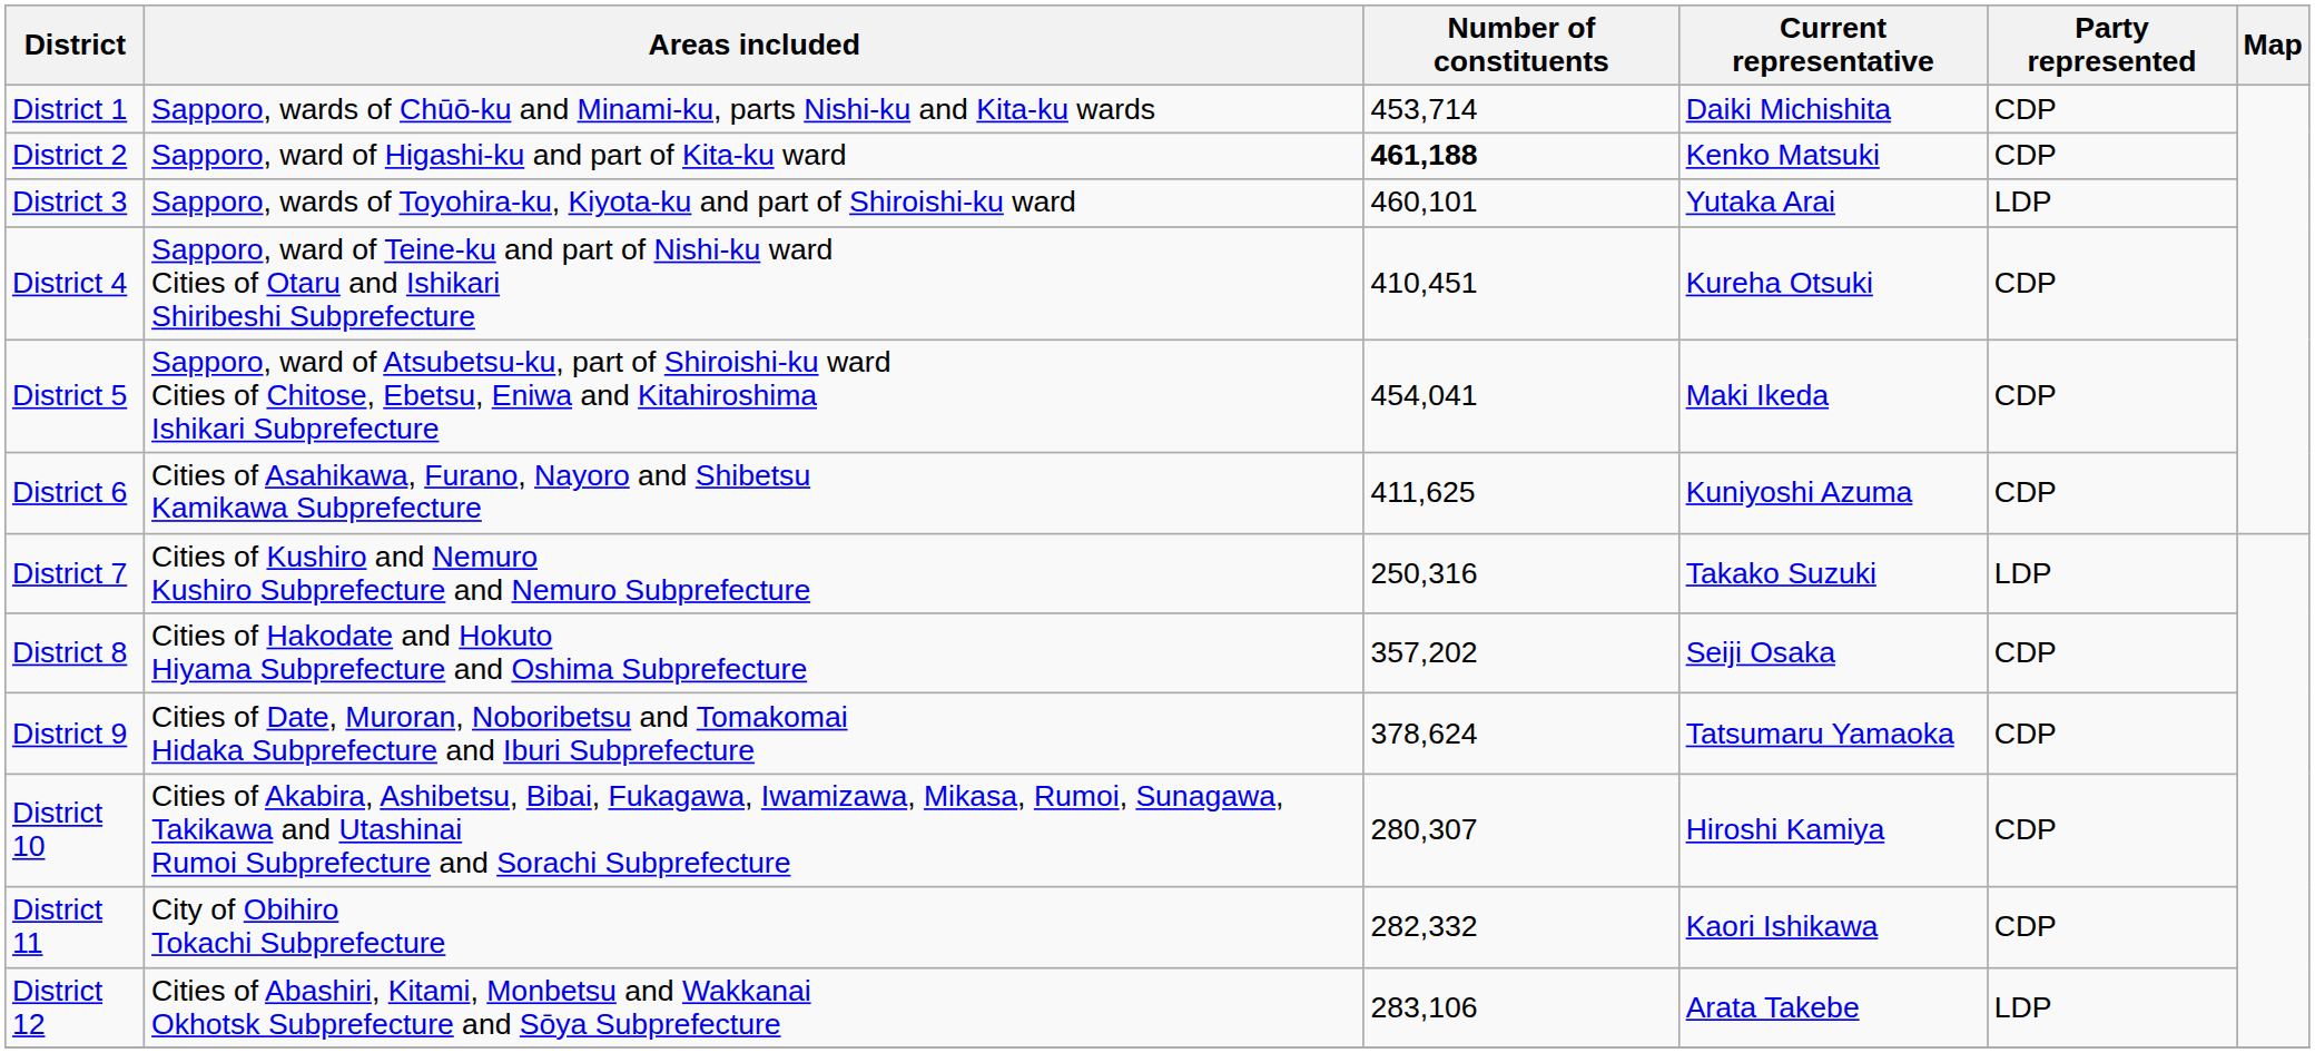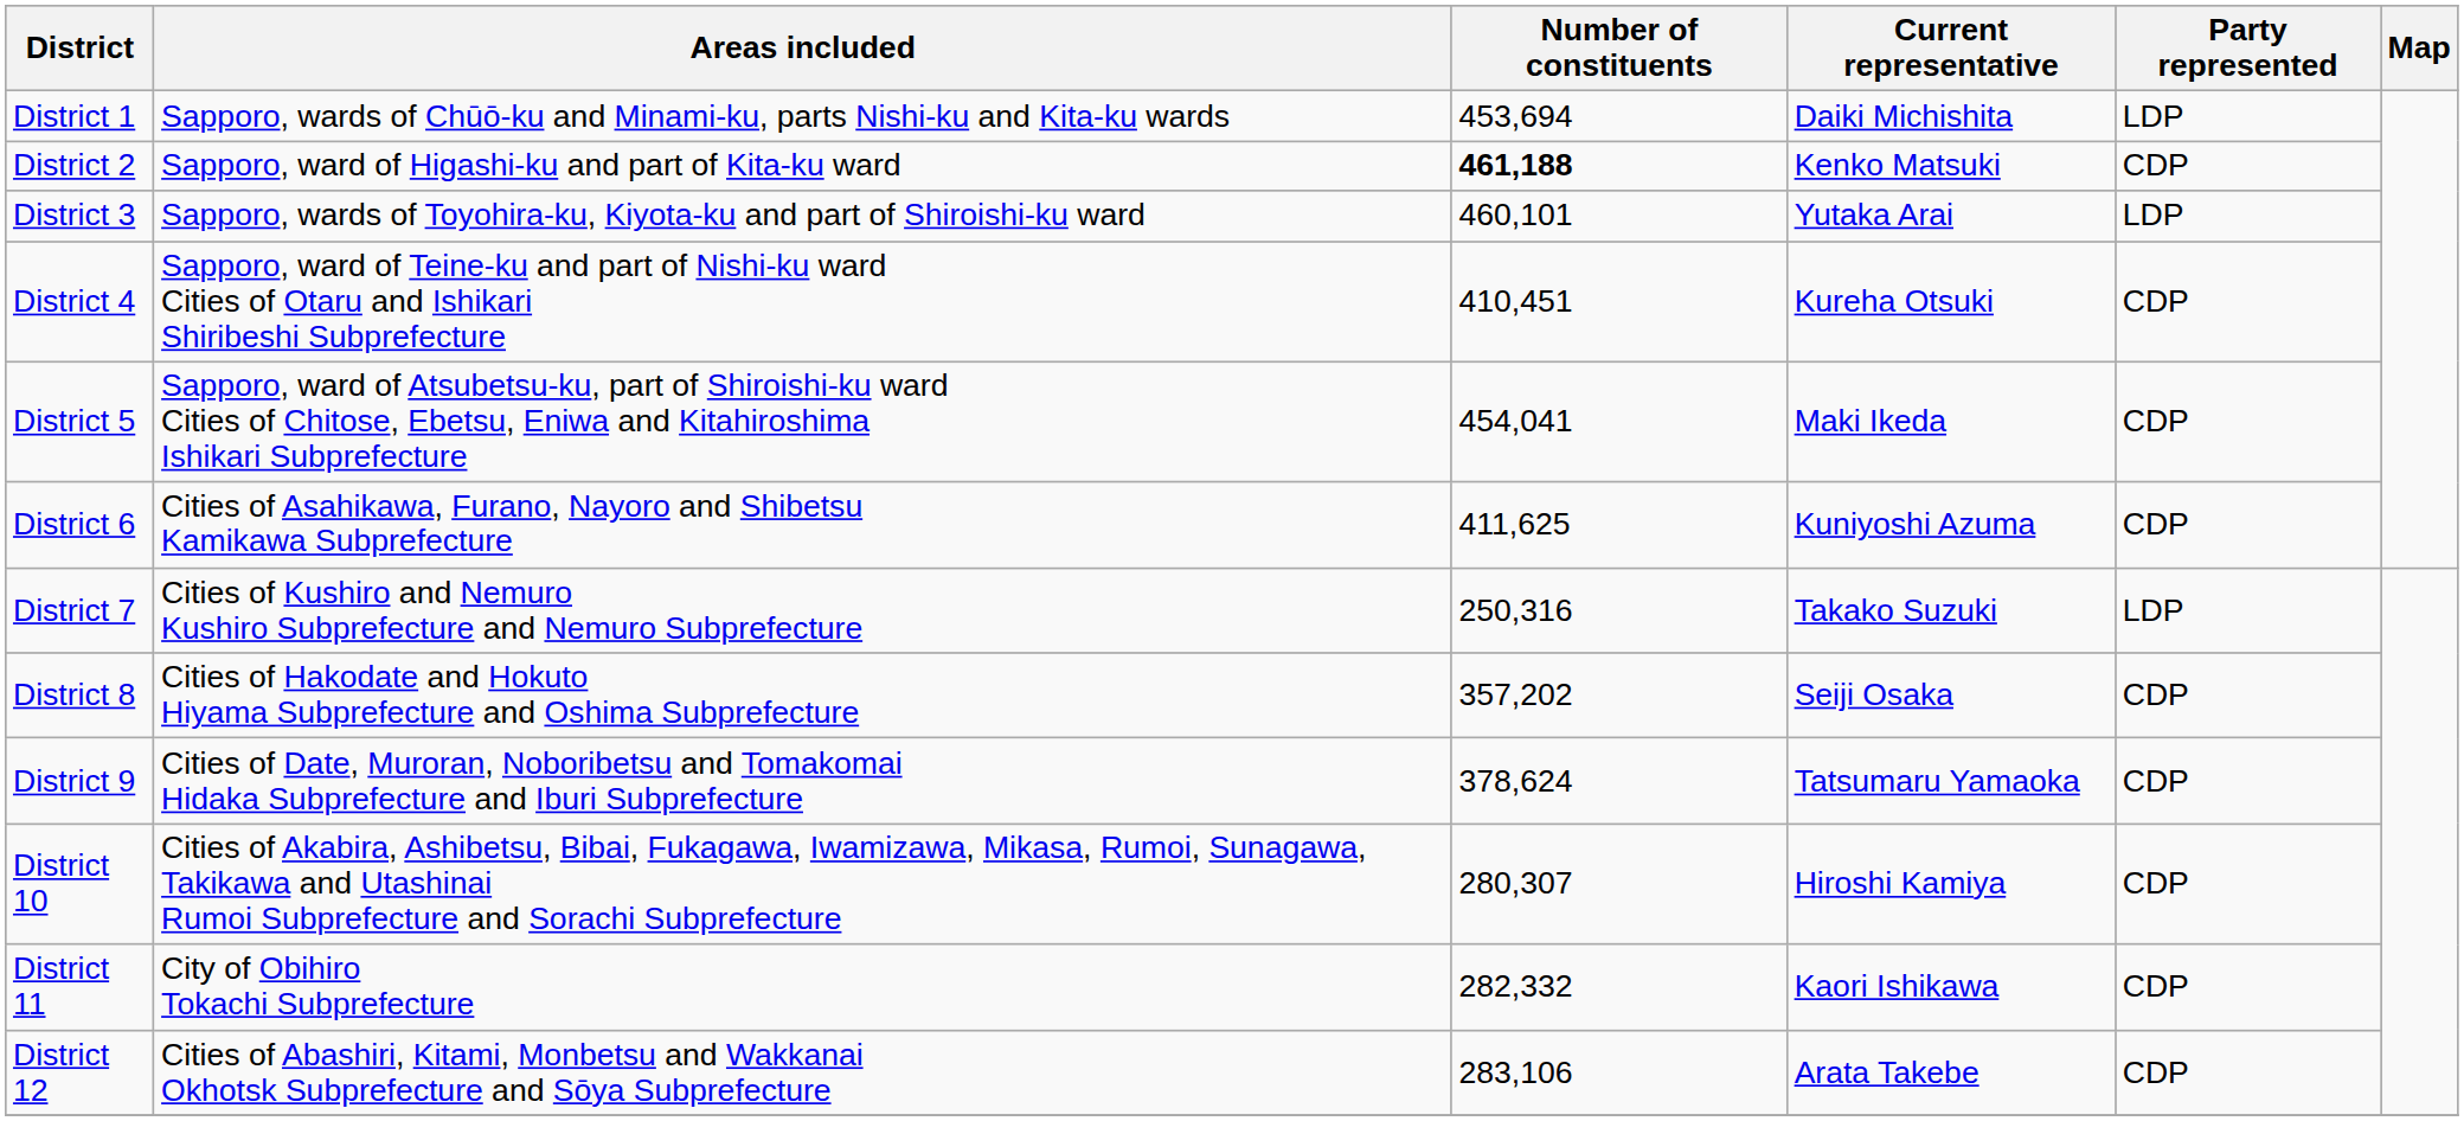District 1 | Number of constituents: 453,714 -> 453,694
District 1 | Party represented: CDP -> LDP
District 12 | Party represented: LDP -> CDP
